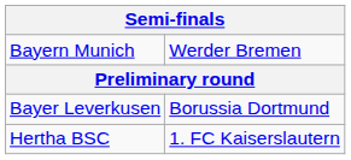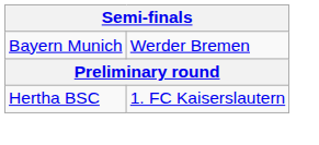- row: Bayer Leverkusen | Borussia Dortmund
